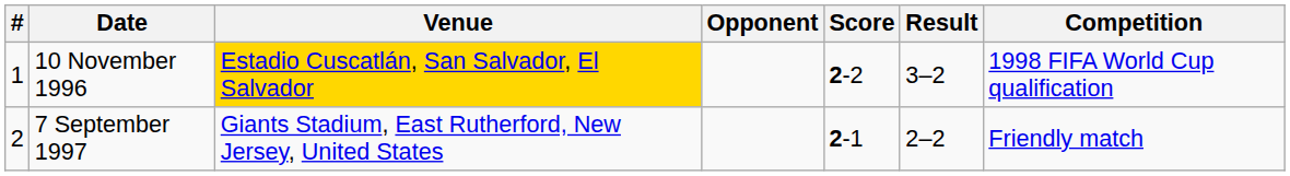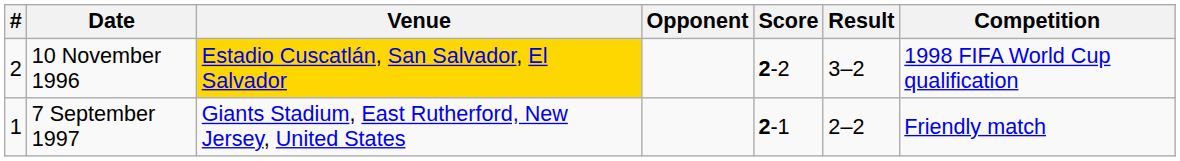10 November 1996 | #: 1 -> 2
7 September 1997 | #: 2 -> 1
